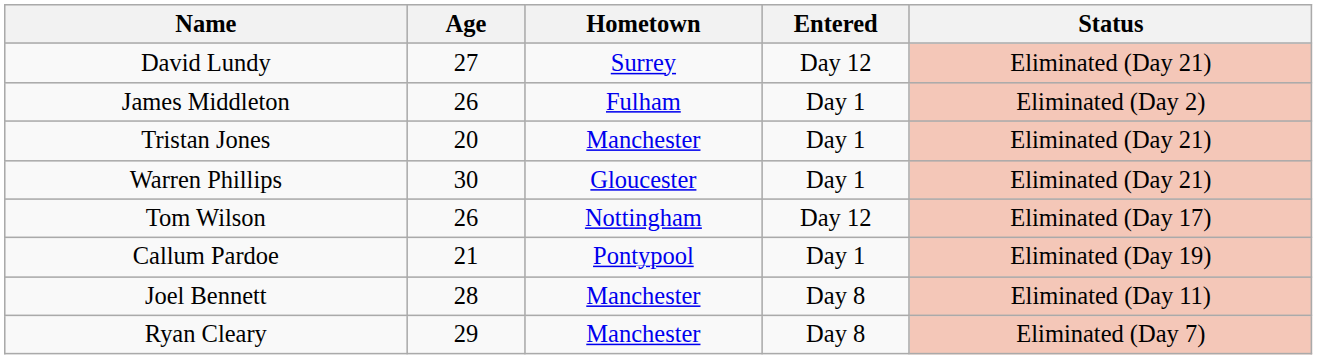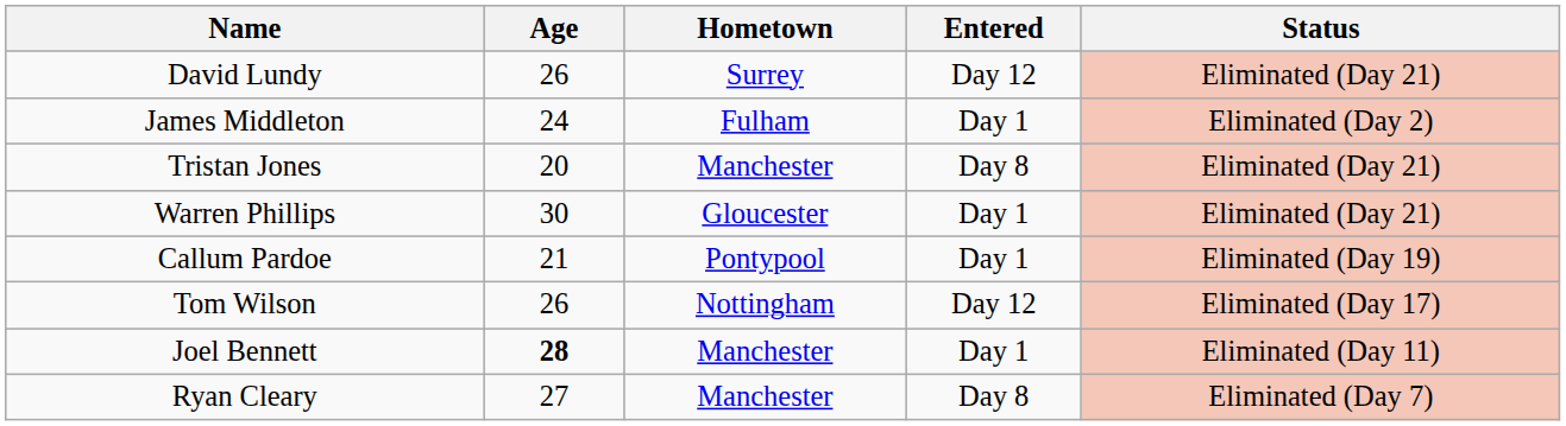David Lundy | Age: 27 -> 26
James Middleton | Age: 26 -> 24
Tristan Jones | Entered: Day 1 -> Day 8
rows swapped: Callum Pardoe <-> Tom Wilson
Joel Bennett | Age: normal -> bold
Joel Bennett | Entered: Day 8 -> Day 1
Ryan Cleary | Age: 29 -> 27
